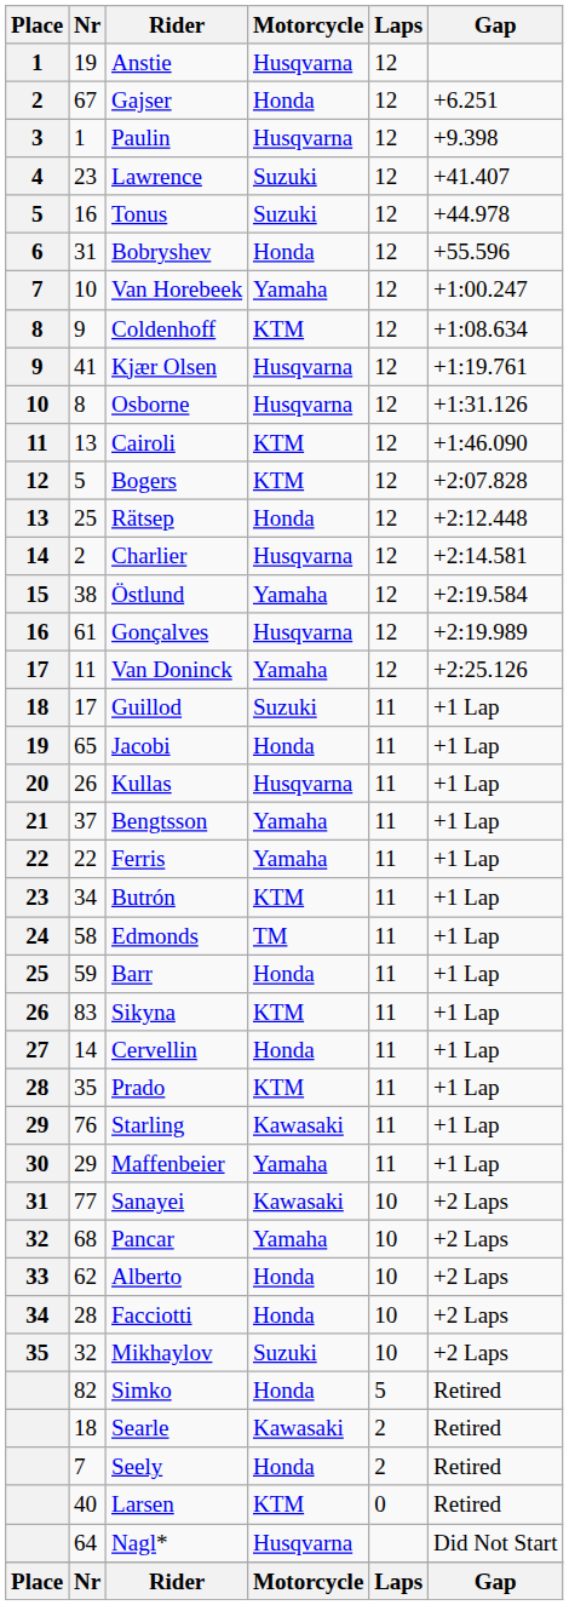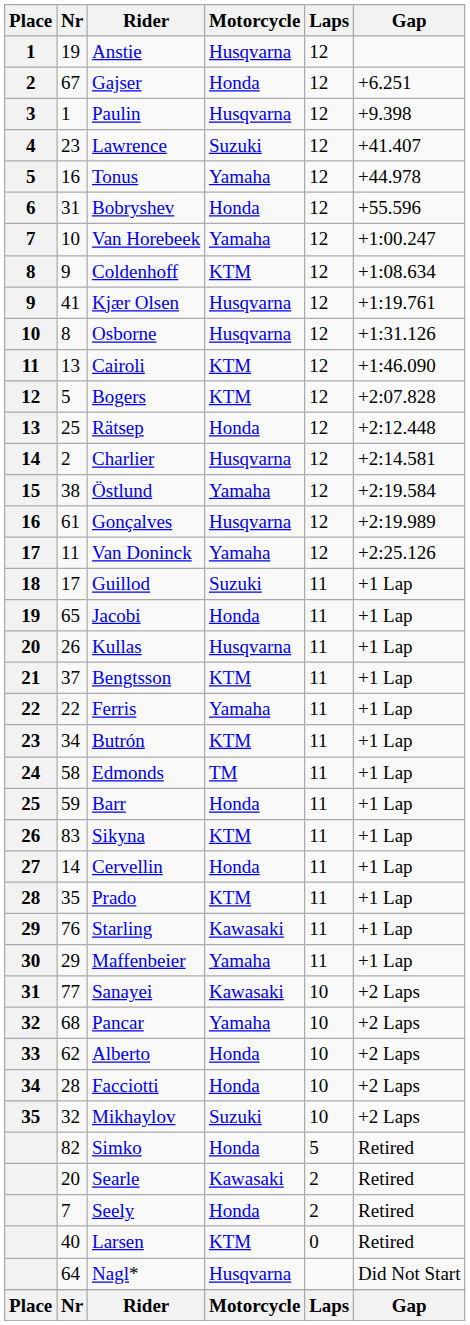Tonus | Motorcycle: Suzuki -> Yamaha
Bengtsson | Motorcycle: Yamaha -> KTM
Searle | Nr: 18 -> 20
